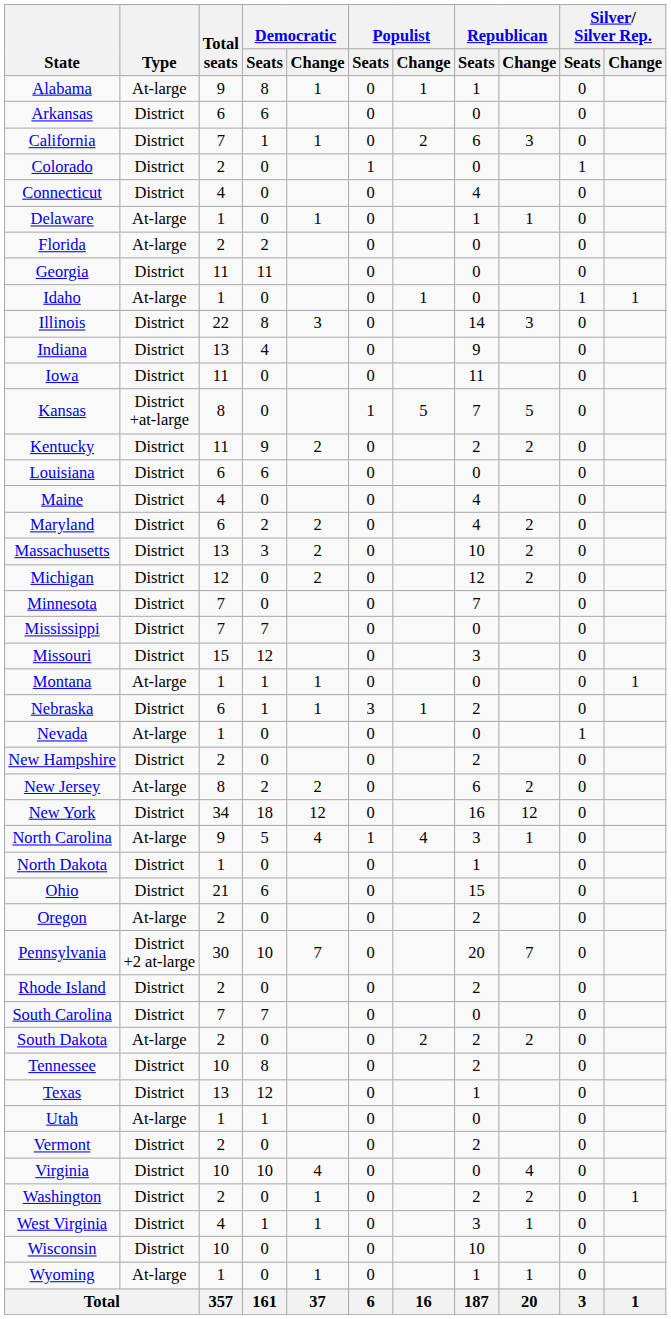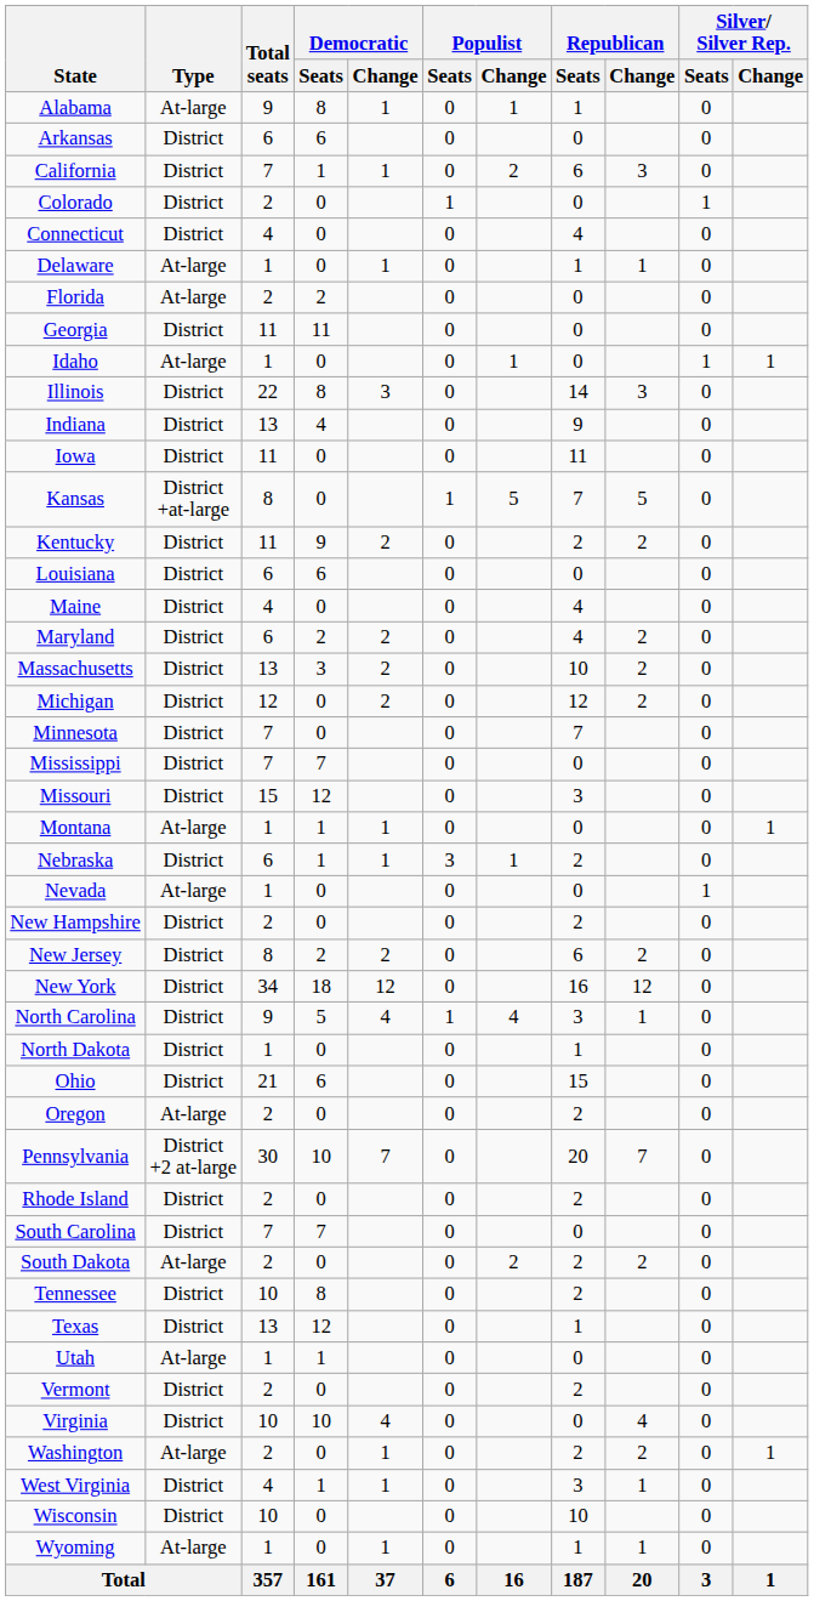New Jersey | Type: At-large -> District
North Carolina | Type: At-large -> District
Washington | Type: District -> At-large
